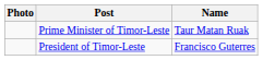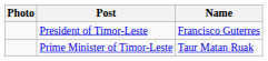rows swapped: President of Timor-Leste <-> Prime Minister of Timor-Leste
